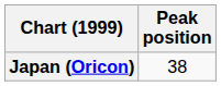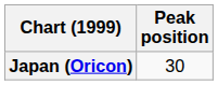Japan (Oricon) | Peak position: 38 -> 30
